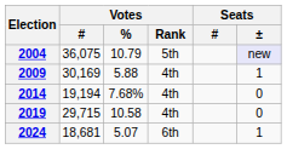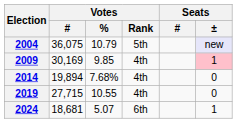2009 | Votes / %: 5.88 -> 9.85
2009 | Seats / ±: no background -> pink background
2014 | Votes / #: 19,194 -> 19,894
2019 | Votes / #: 29,715 -> 27,715
2019 | Votes / %: 10.58 -> 10.55
